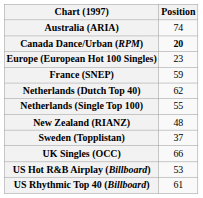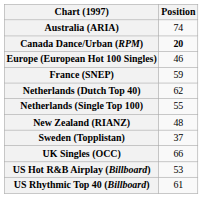Europe (European Hot 100 Singles) | Position: 23 -> 46
